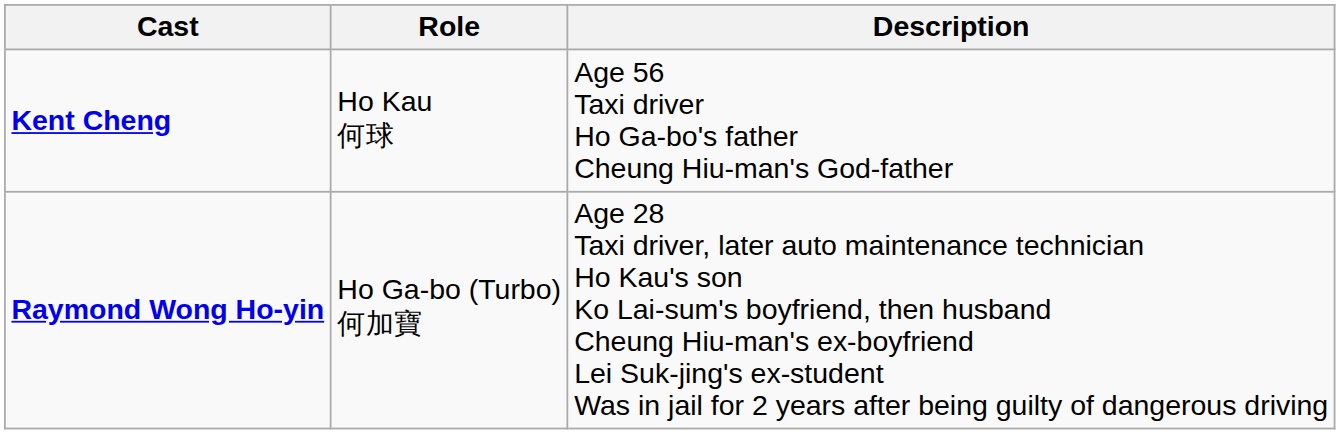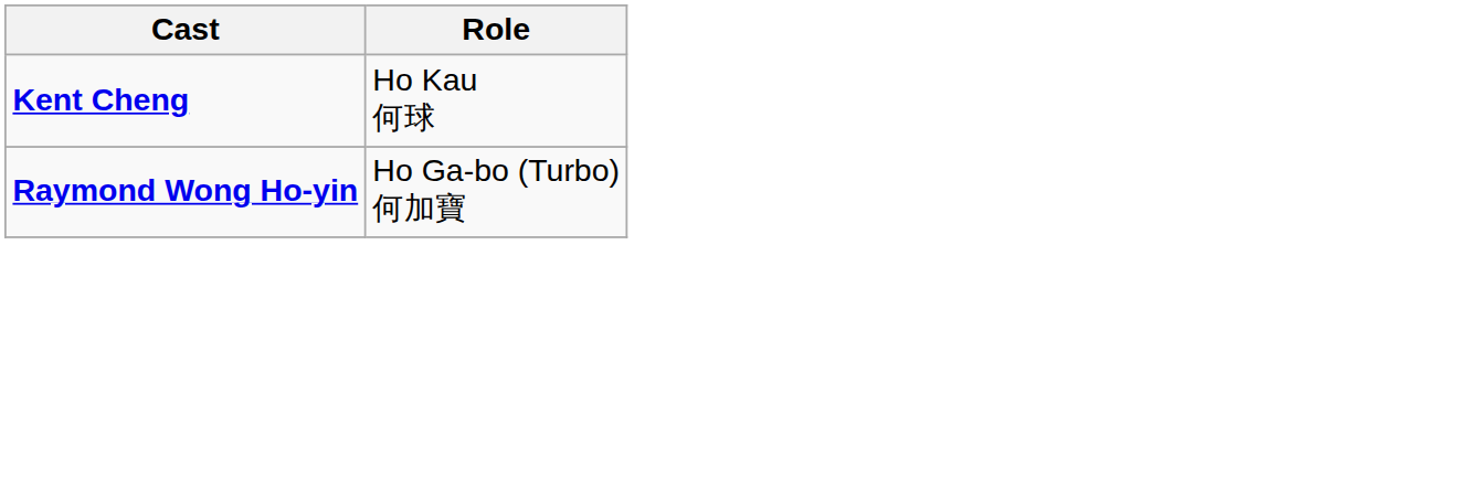- column: Description | Age 56 Taxi driver Ho Ga-bo's father Cheung Hiu-man's God-father | Age 28 Taxi driver, later auto maintenance technician Ho Kau's son Ko Lai-sum's boyfriend, then husband Cheung Hiu-man's ex-boyfriend Lei Suk-jing's ex-student Was in jail for 2 years after being guilty of dangerous driving
